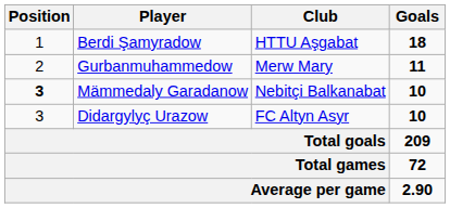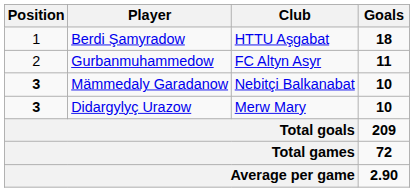Gurbanmuhammedow | Club: Merw Mary -> FC Altyn Asyr
Didargylyç Urazow | Position: normal -> bold
Didargylyç Urazow | Club: FC Altyn Asyr -> Merw Mary
